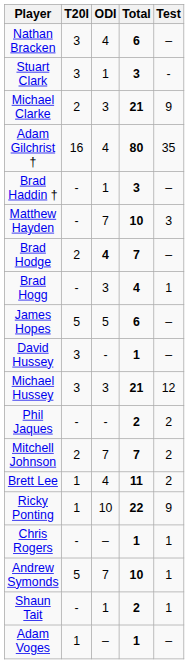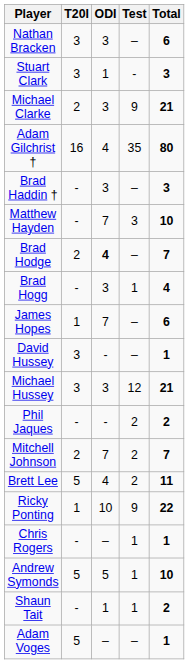columns swapped: Test <-> Total
Nathan Bracken | ODI: 4 -> 3
Brad Haddin † | ODI: 1 -> 3
James Hopes | T20I: 5 -> 1
James Hopes | ODI: 5 -> 7
Brett Lee | T20I: 1 -> 5
Andrew Symonds | ODI: 7 -> 5
Adam Voges | T20I: 1 -> 5
